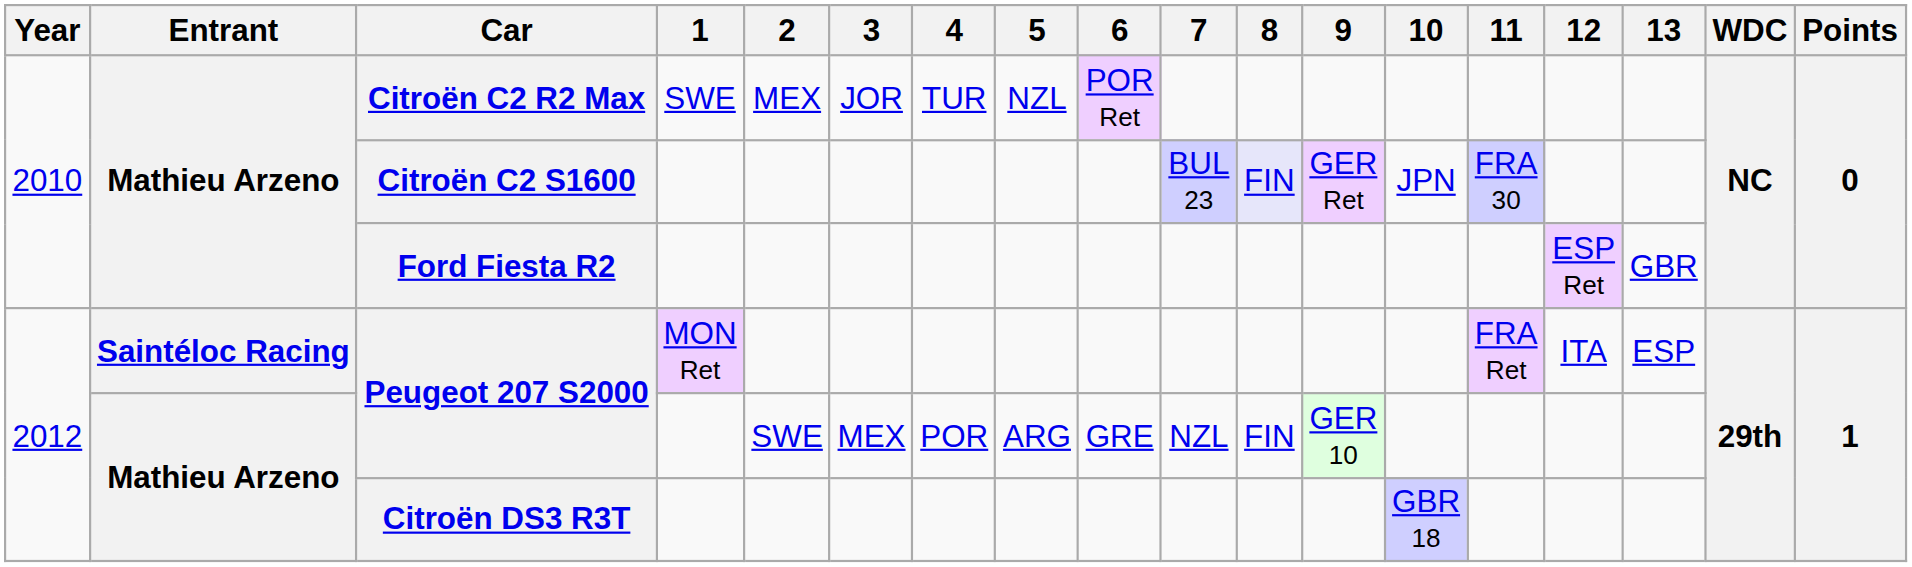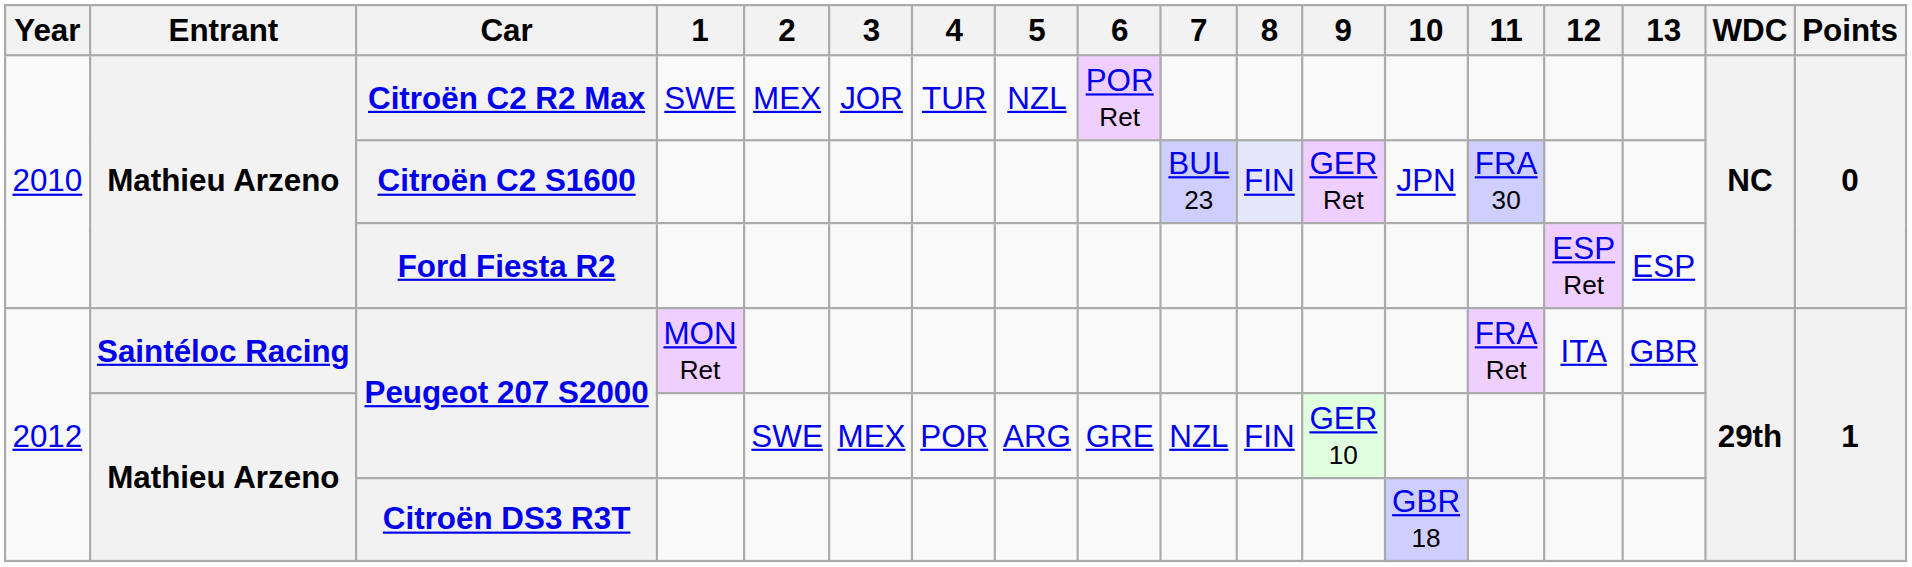Ford Fiesta R2 | 13: GBR -> ESP
Peugeot 207 S2000 / MON Ret | 13: ESP -> GBR
